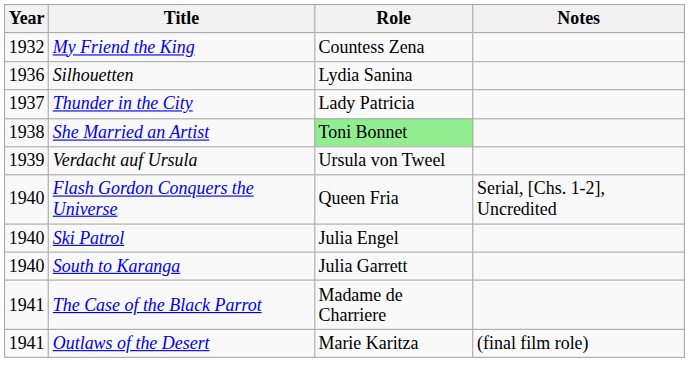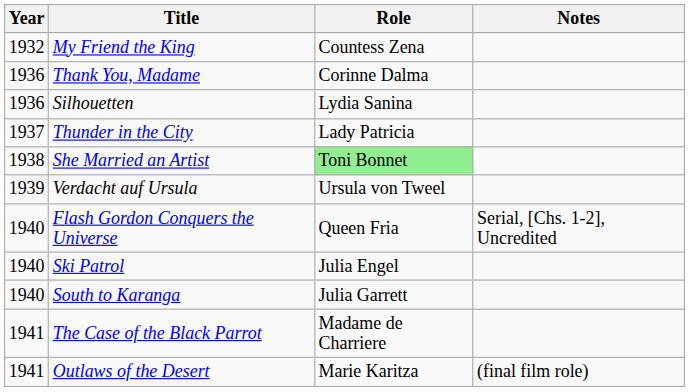+ row: 1936 | Thank You, Madame | Corinne Dalma
